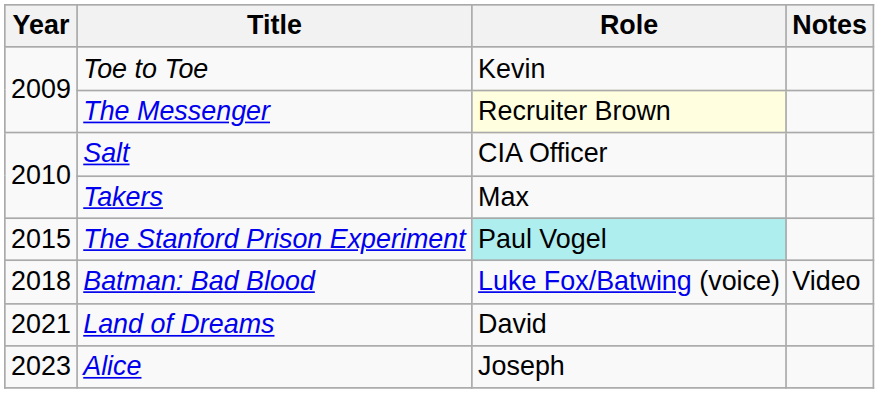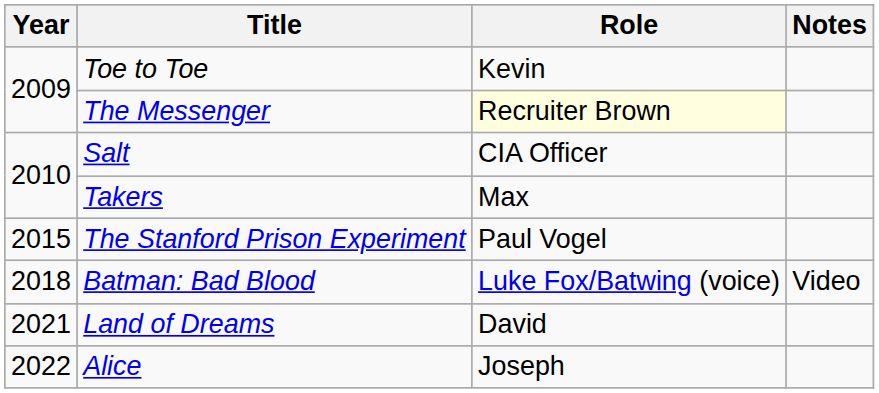The Stanford Prison Experiment | Role: paleturquoise background -> no background
Alice | Year: 2023 -> 2022
